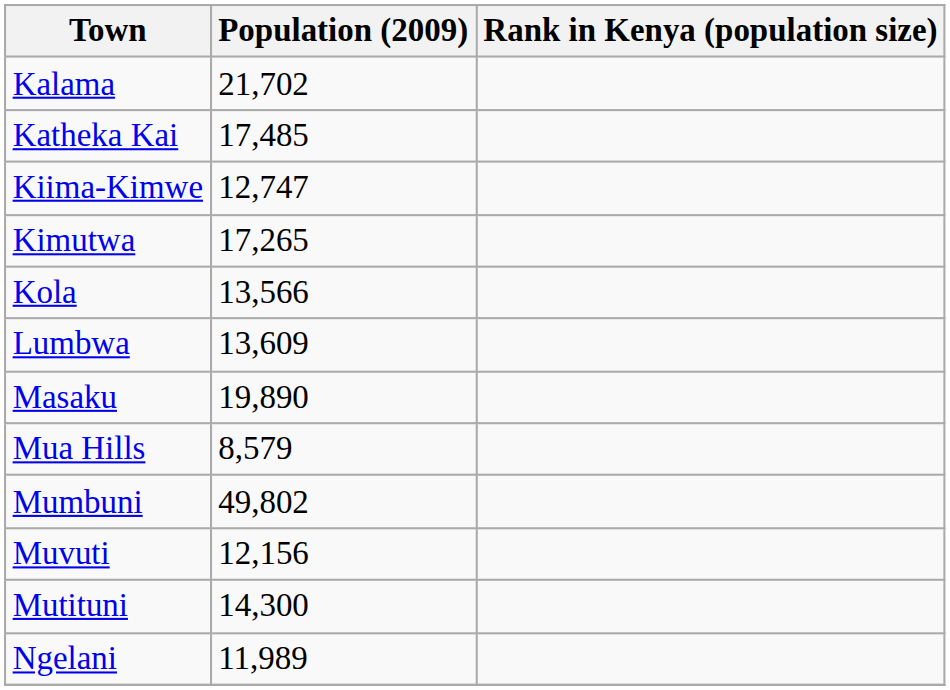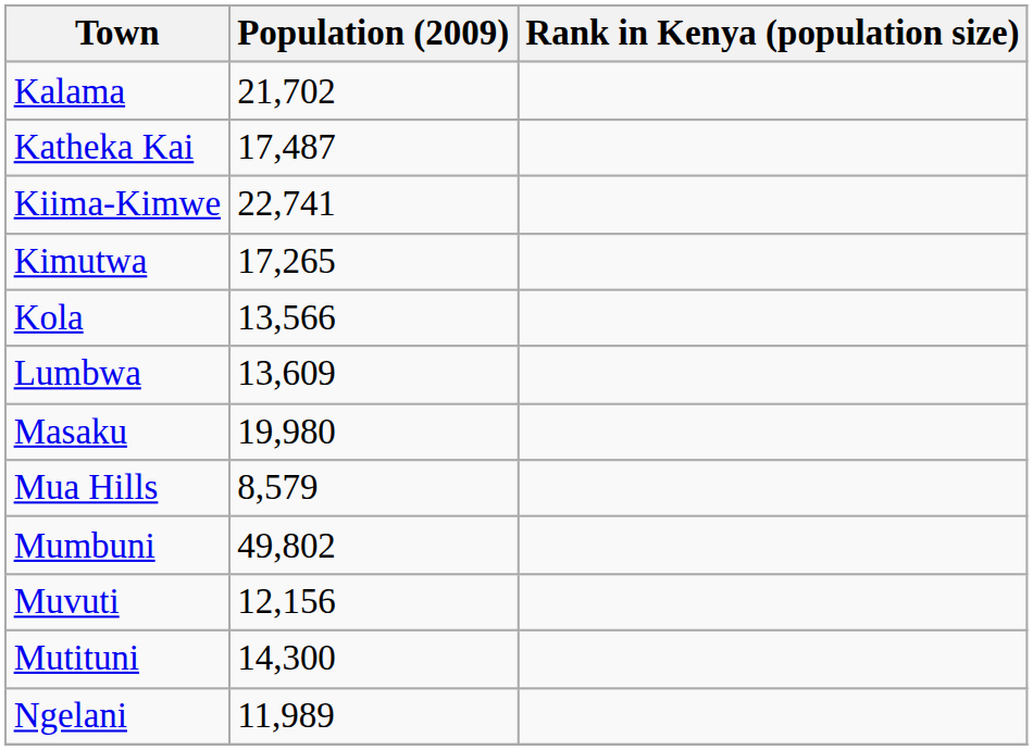Katheka Kai | Population (2009): 17,485 -> 17,487
Kiima-Kimwe | Population (2009): 12,747 -> 22,741
Masaku | Population (2009): 19,890 -> 19,980
